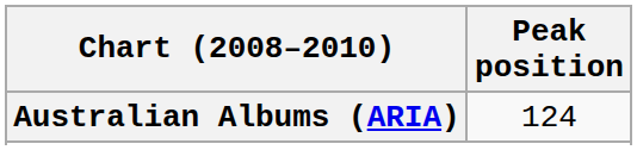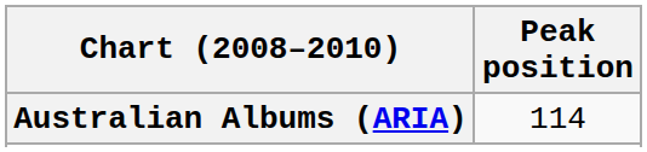Australian Albums (ARIA) | Peak position: 124 -> 114
